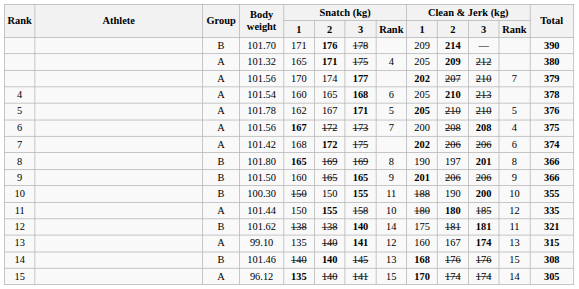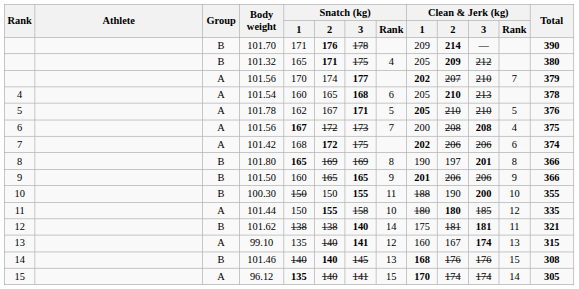101.32 | Group: A -> B
